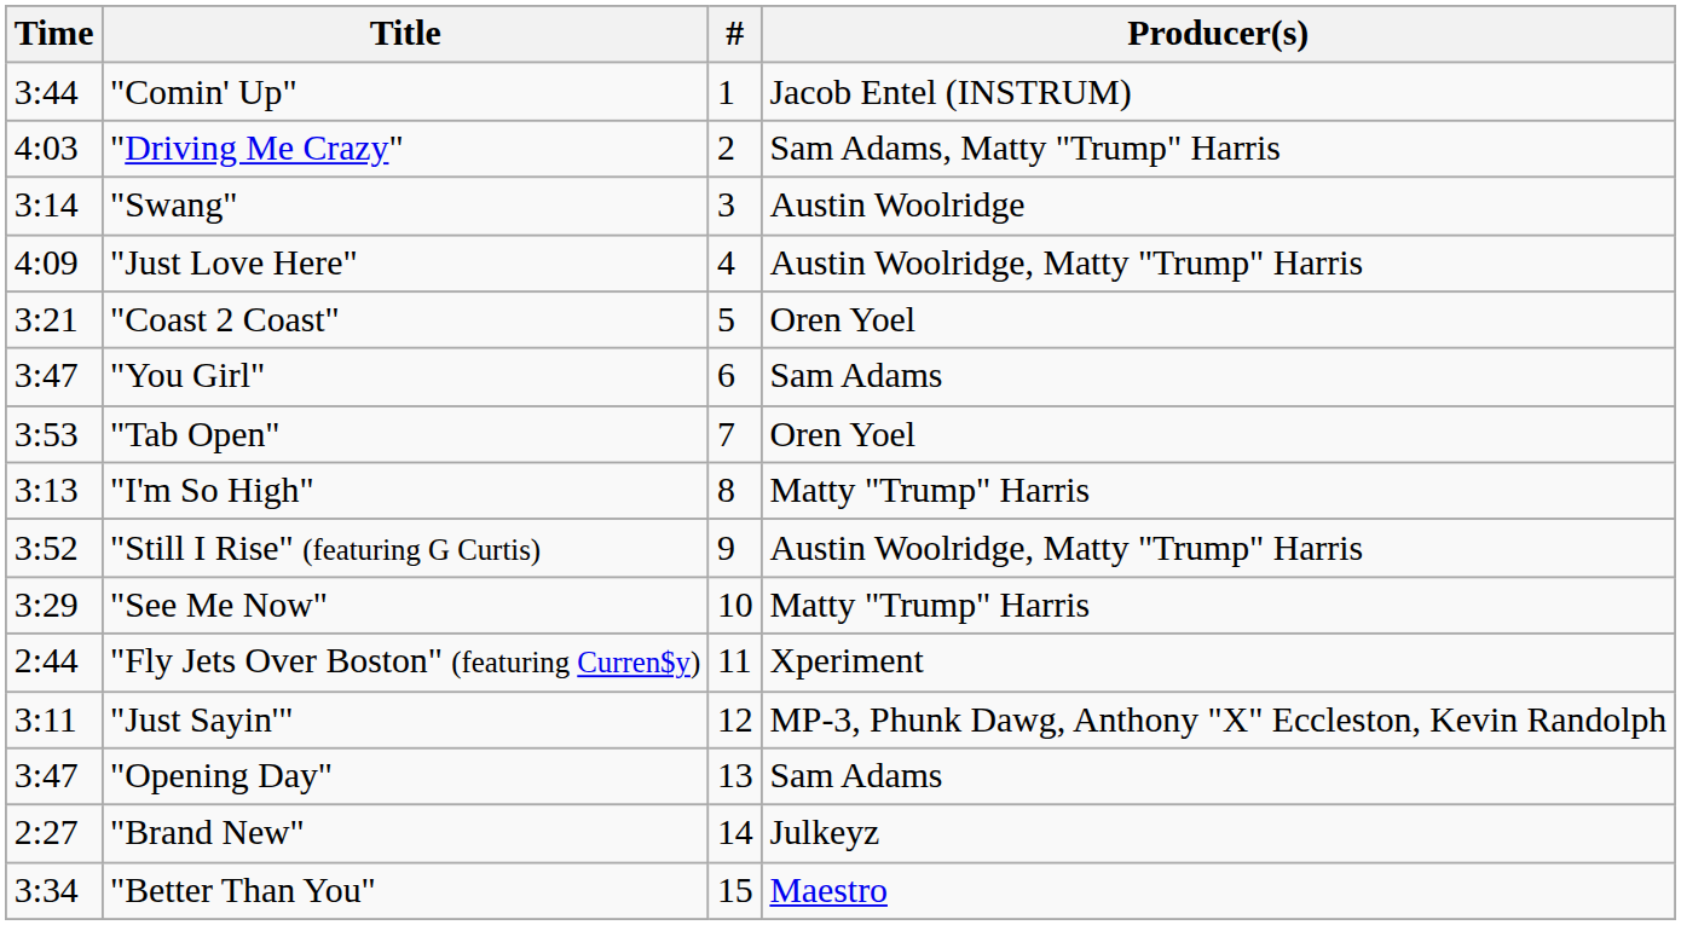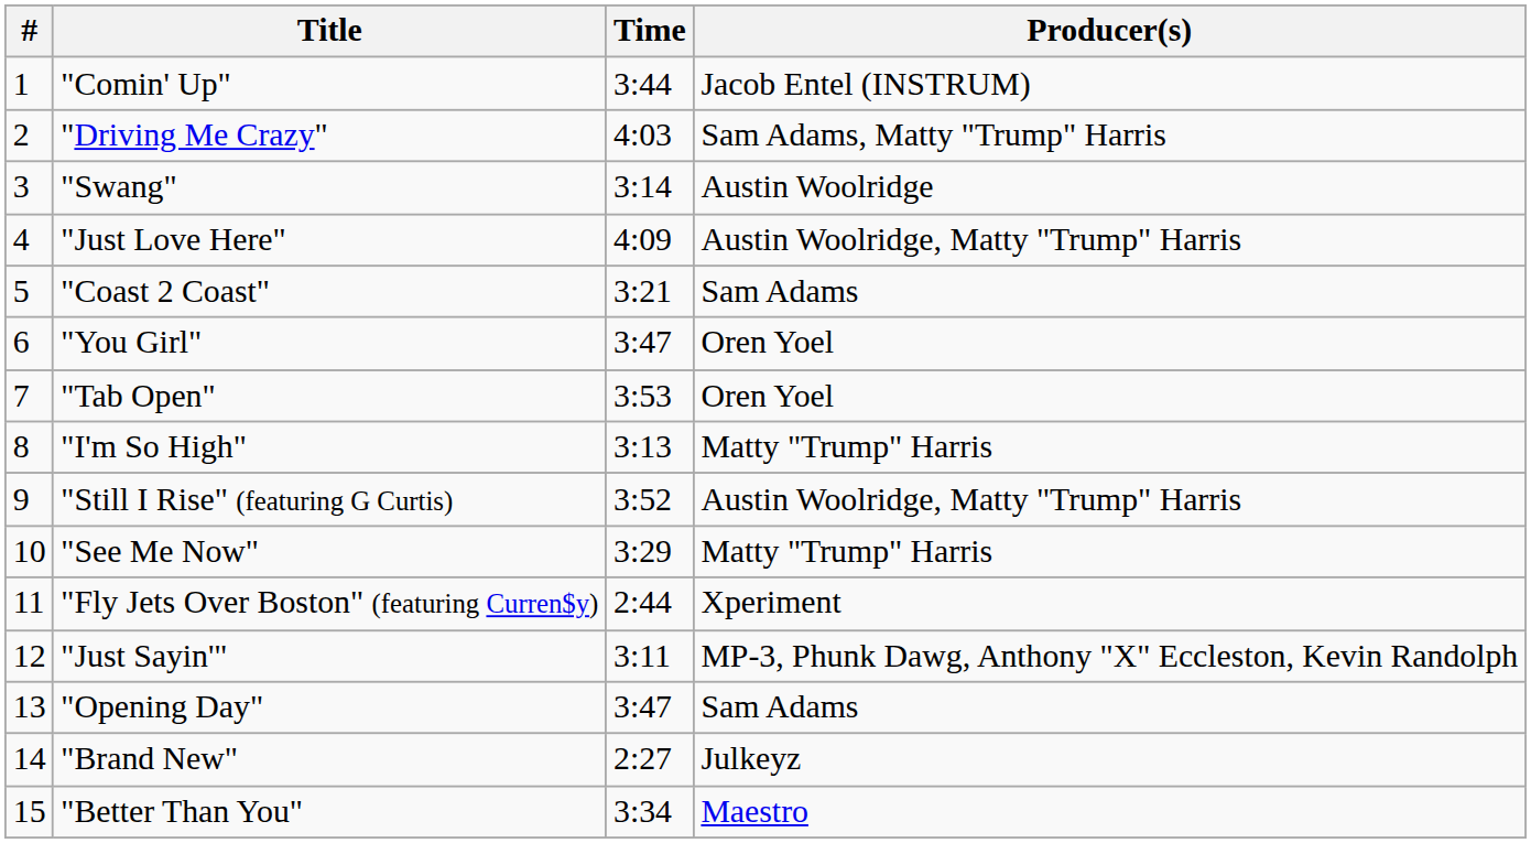columns swapped: # <-> Time
"Coast 2 Coast" | Producer(s): Oren Yoel -> Sam Adams
"You Girl" | Producer(s): Sam Adams -> Oren Yoel
